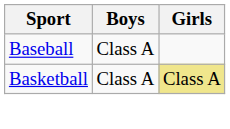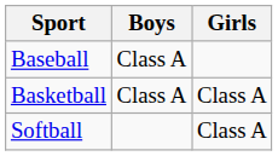Basketball | Girls: khaki background -> no background
+ row: Softball | Class A
